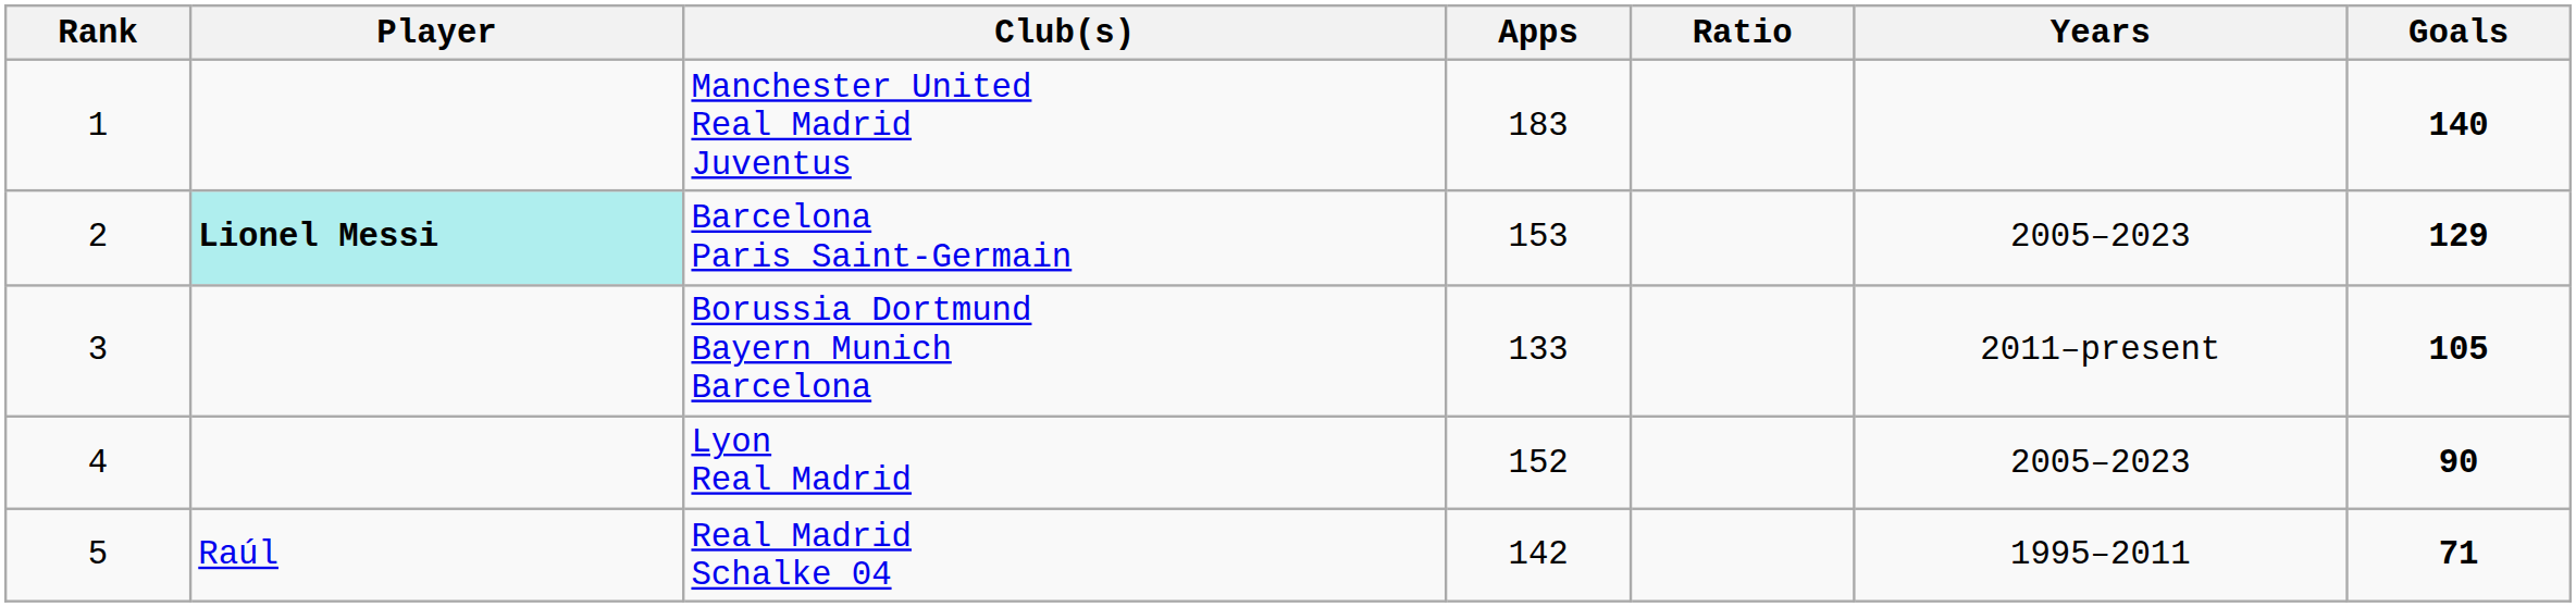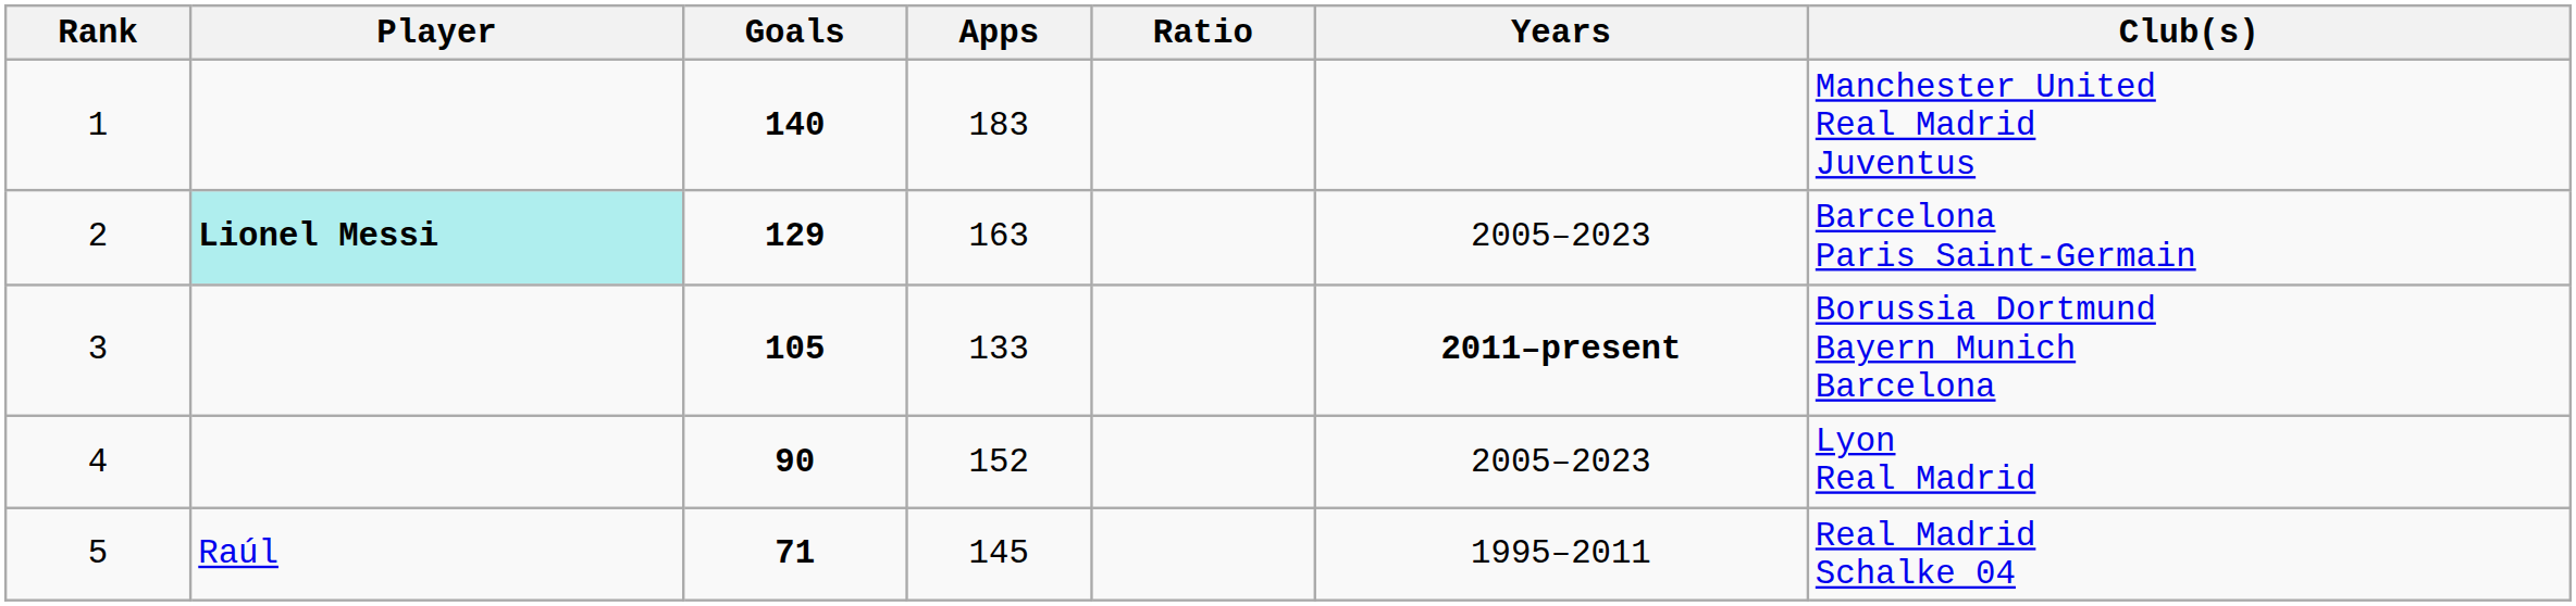columns swapped: Goals <-> Club(s)
2 | Apps: 153 -> 163
3 | Years: normal -> bold
5 | Apps: 142 -> 145
